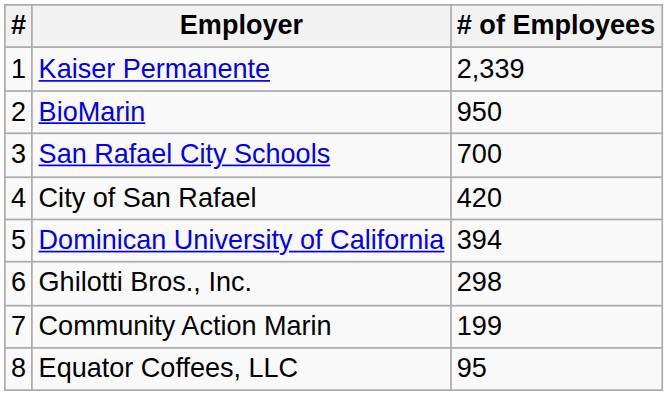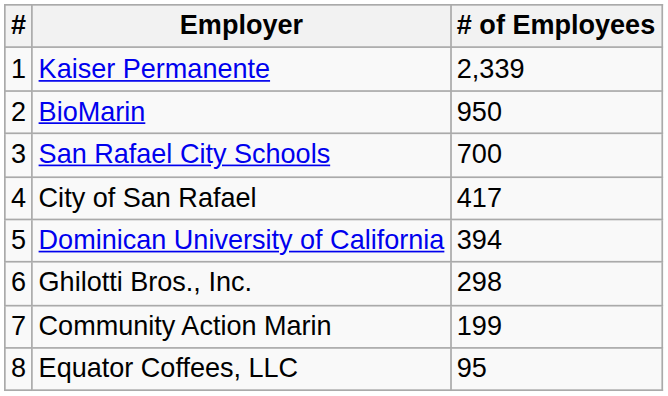City of San Rafael | # of Employees: 420 -> 417
